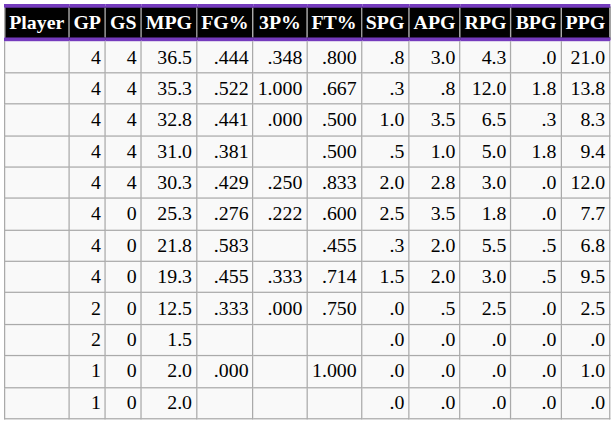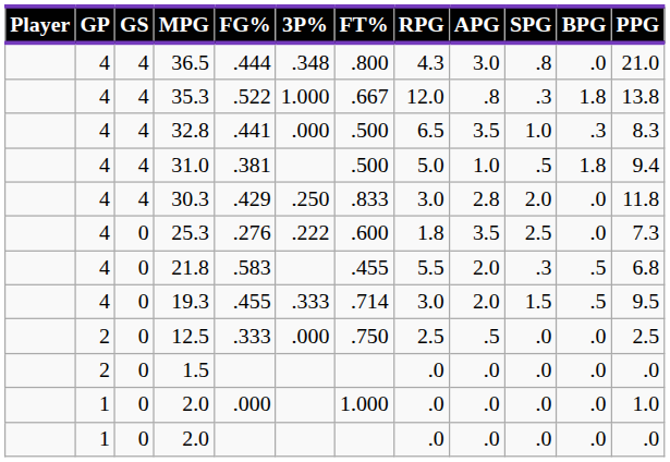columns swapped: RPG <-> SPG
30.3 | PPG: 12.0 -> 11.8
25.3 | PPG: 7.7 -> 7.3
